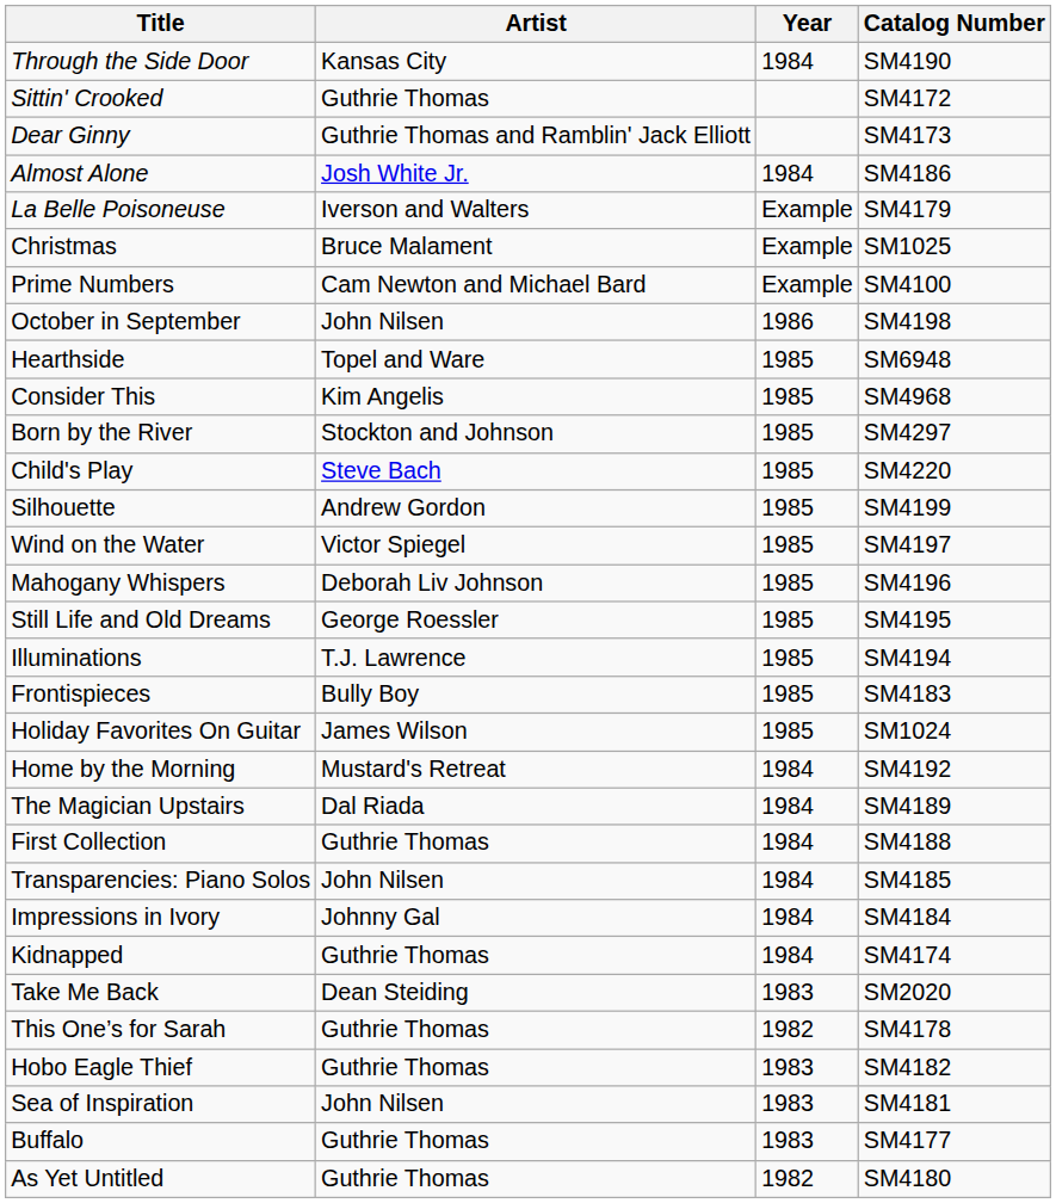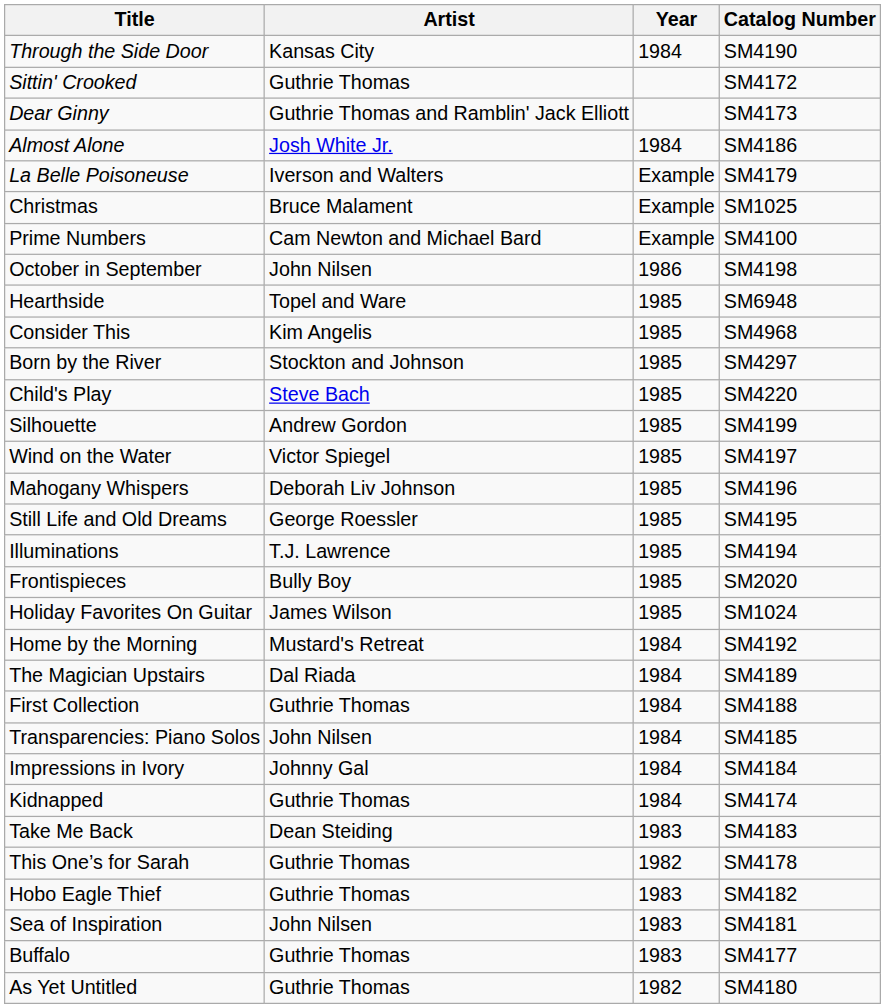Frontispieces | Catalog Number: SM4183 -> SM2020
Take Me Back | Catalog Number: SM2020 -> SM4183
